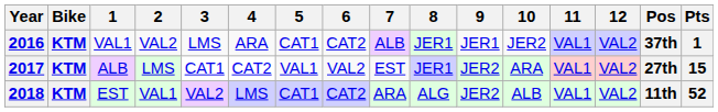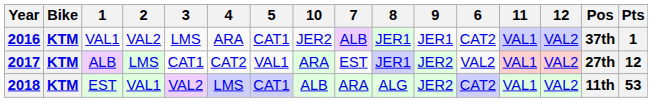columns swapped: 6 <-> 10
2017 | Pts: 15 -> 12
2018 | Pts: 52 -> 53
